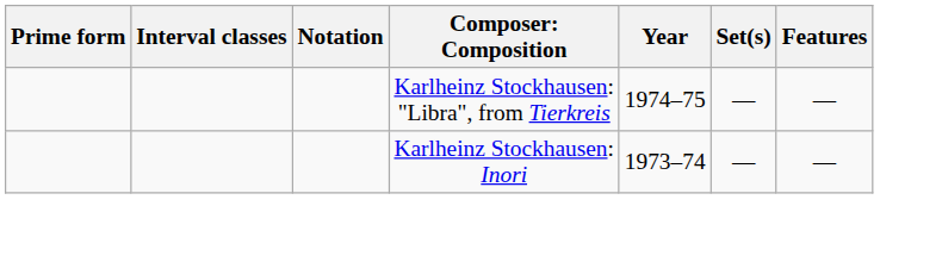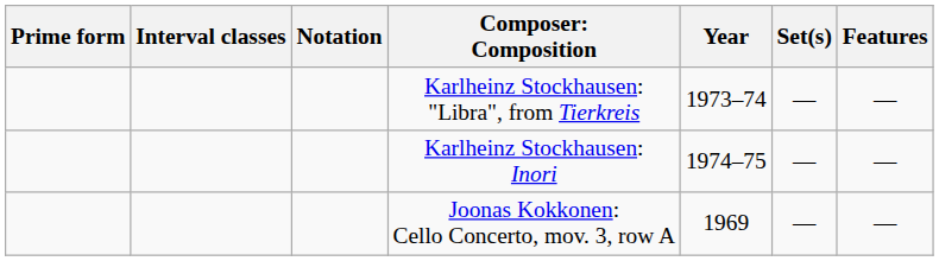Karlheinz Stockhausen: "Libra", from Tierkreis | Year: 1974–75 -> 1973–74
Karlheinz Stockhausen: Inori | Year: 1973–74 -> 1974–75
+ row: Joonas Kokkonen: Cello Concerto, mov. 3, row A | 1969 | — | —
